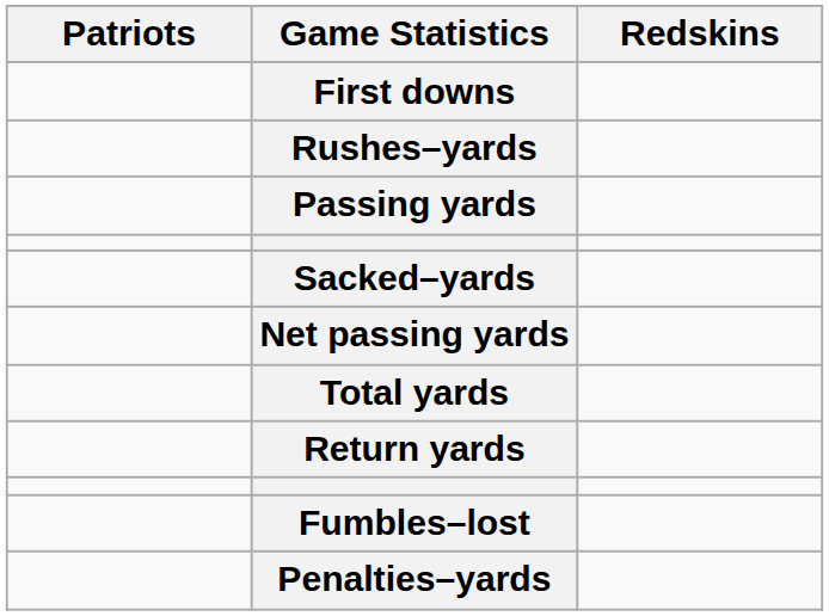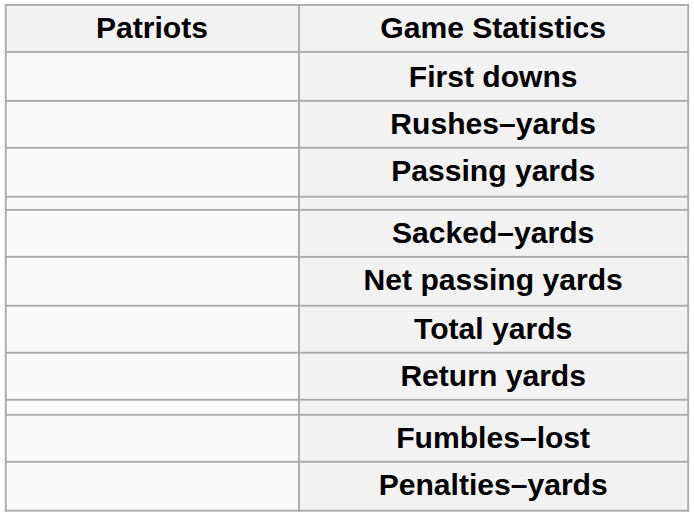- column: Redskins
